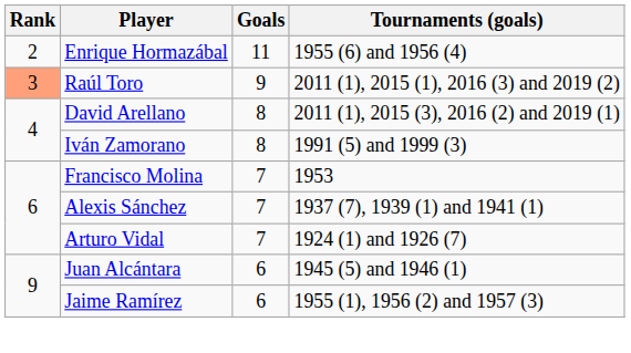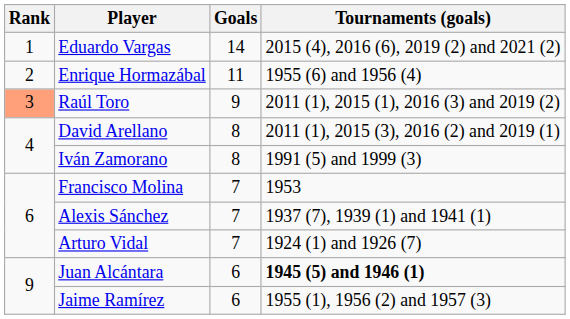+ row: 1 | Eduardo Vargas | 14 | 2015 (4), 2016 (6), 2019 (2) and 2021 (2)
Juan Alcántara | Tournaments (goals): normal -> bold
